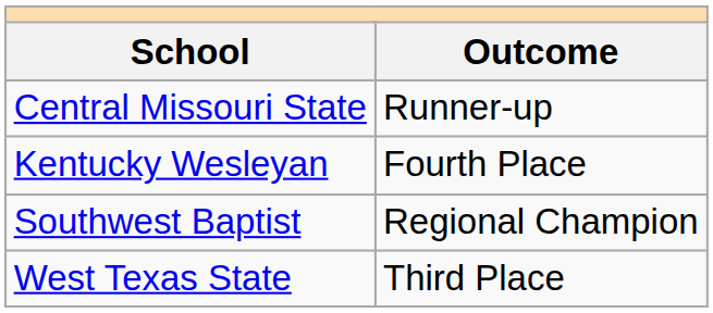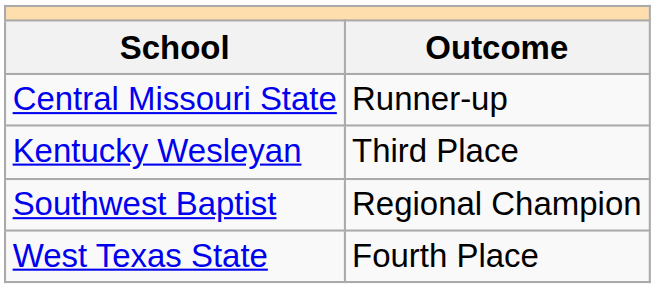Kentucky Wesleyan | Outcome: Fourth Place -> Third Place
West Texas State | Outcome: Third Place -> Fourth Place
